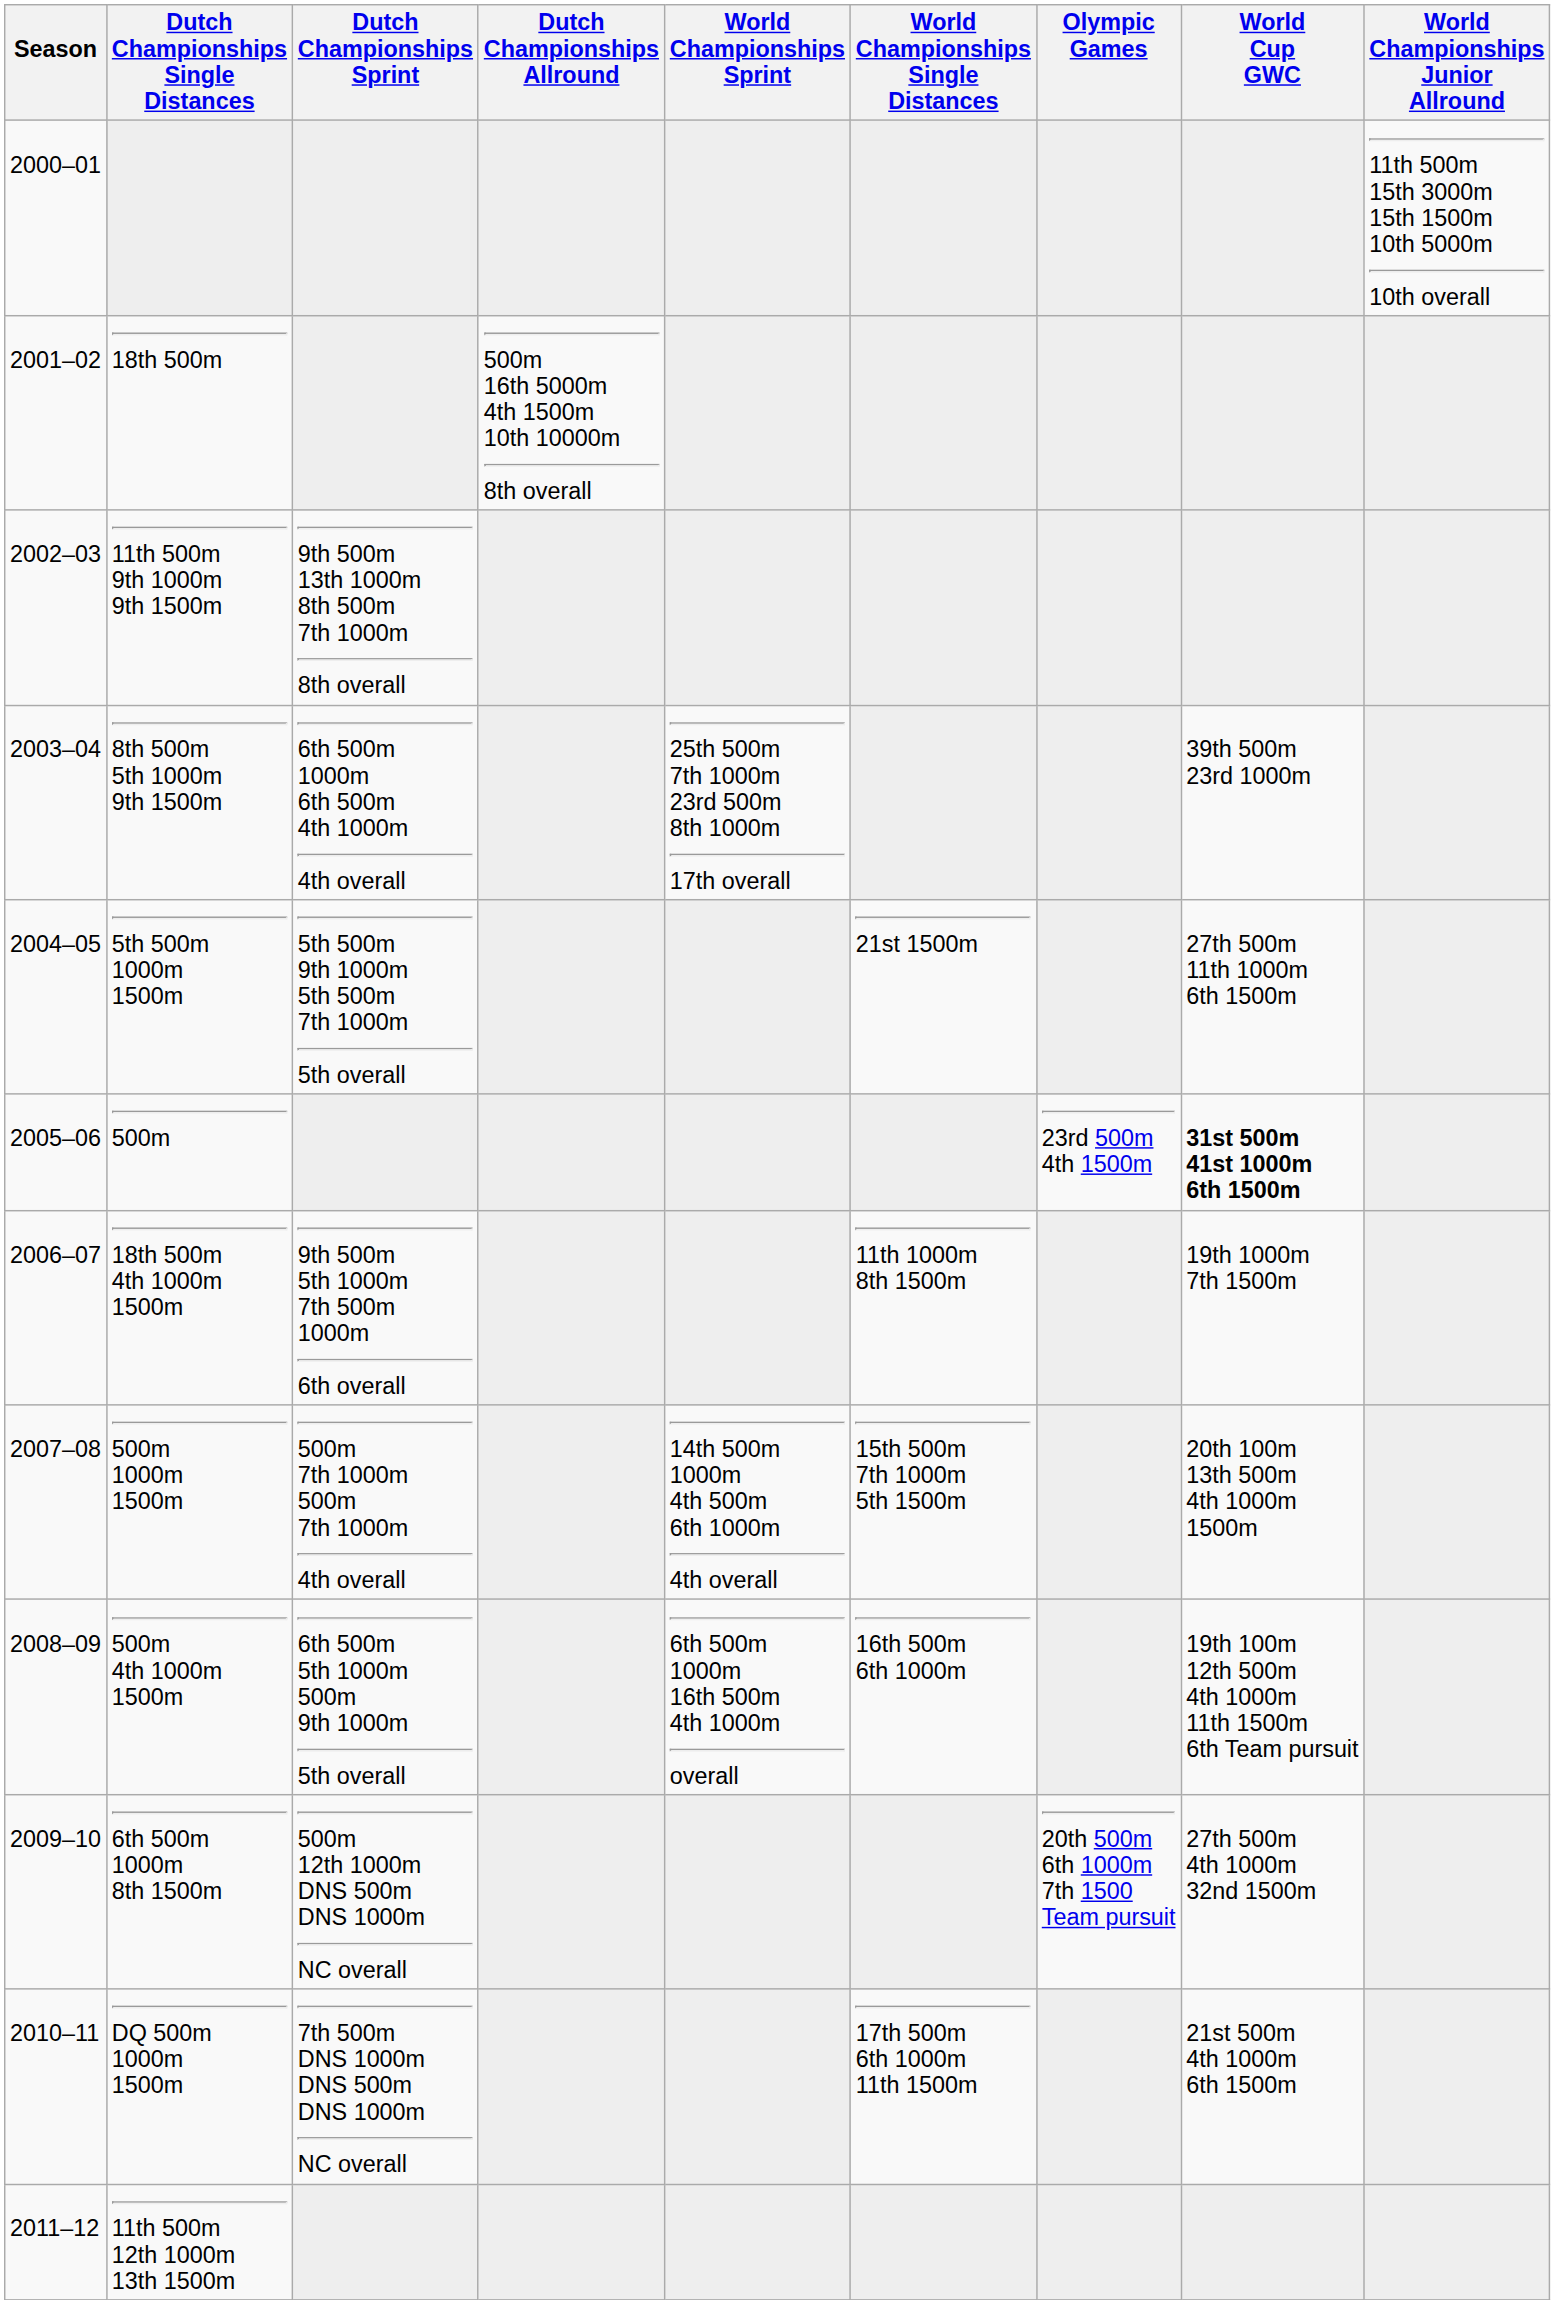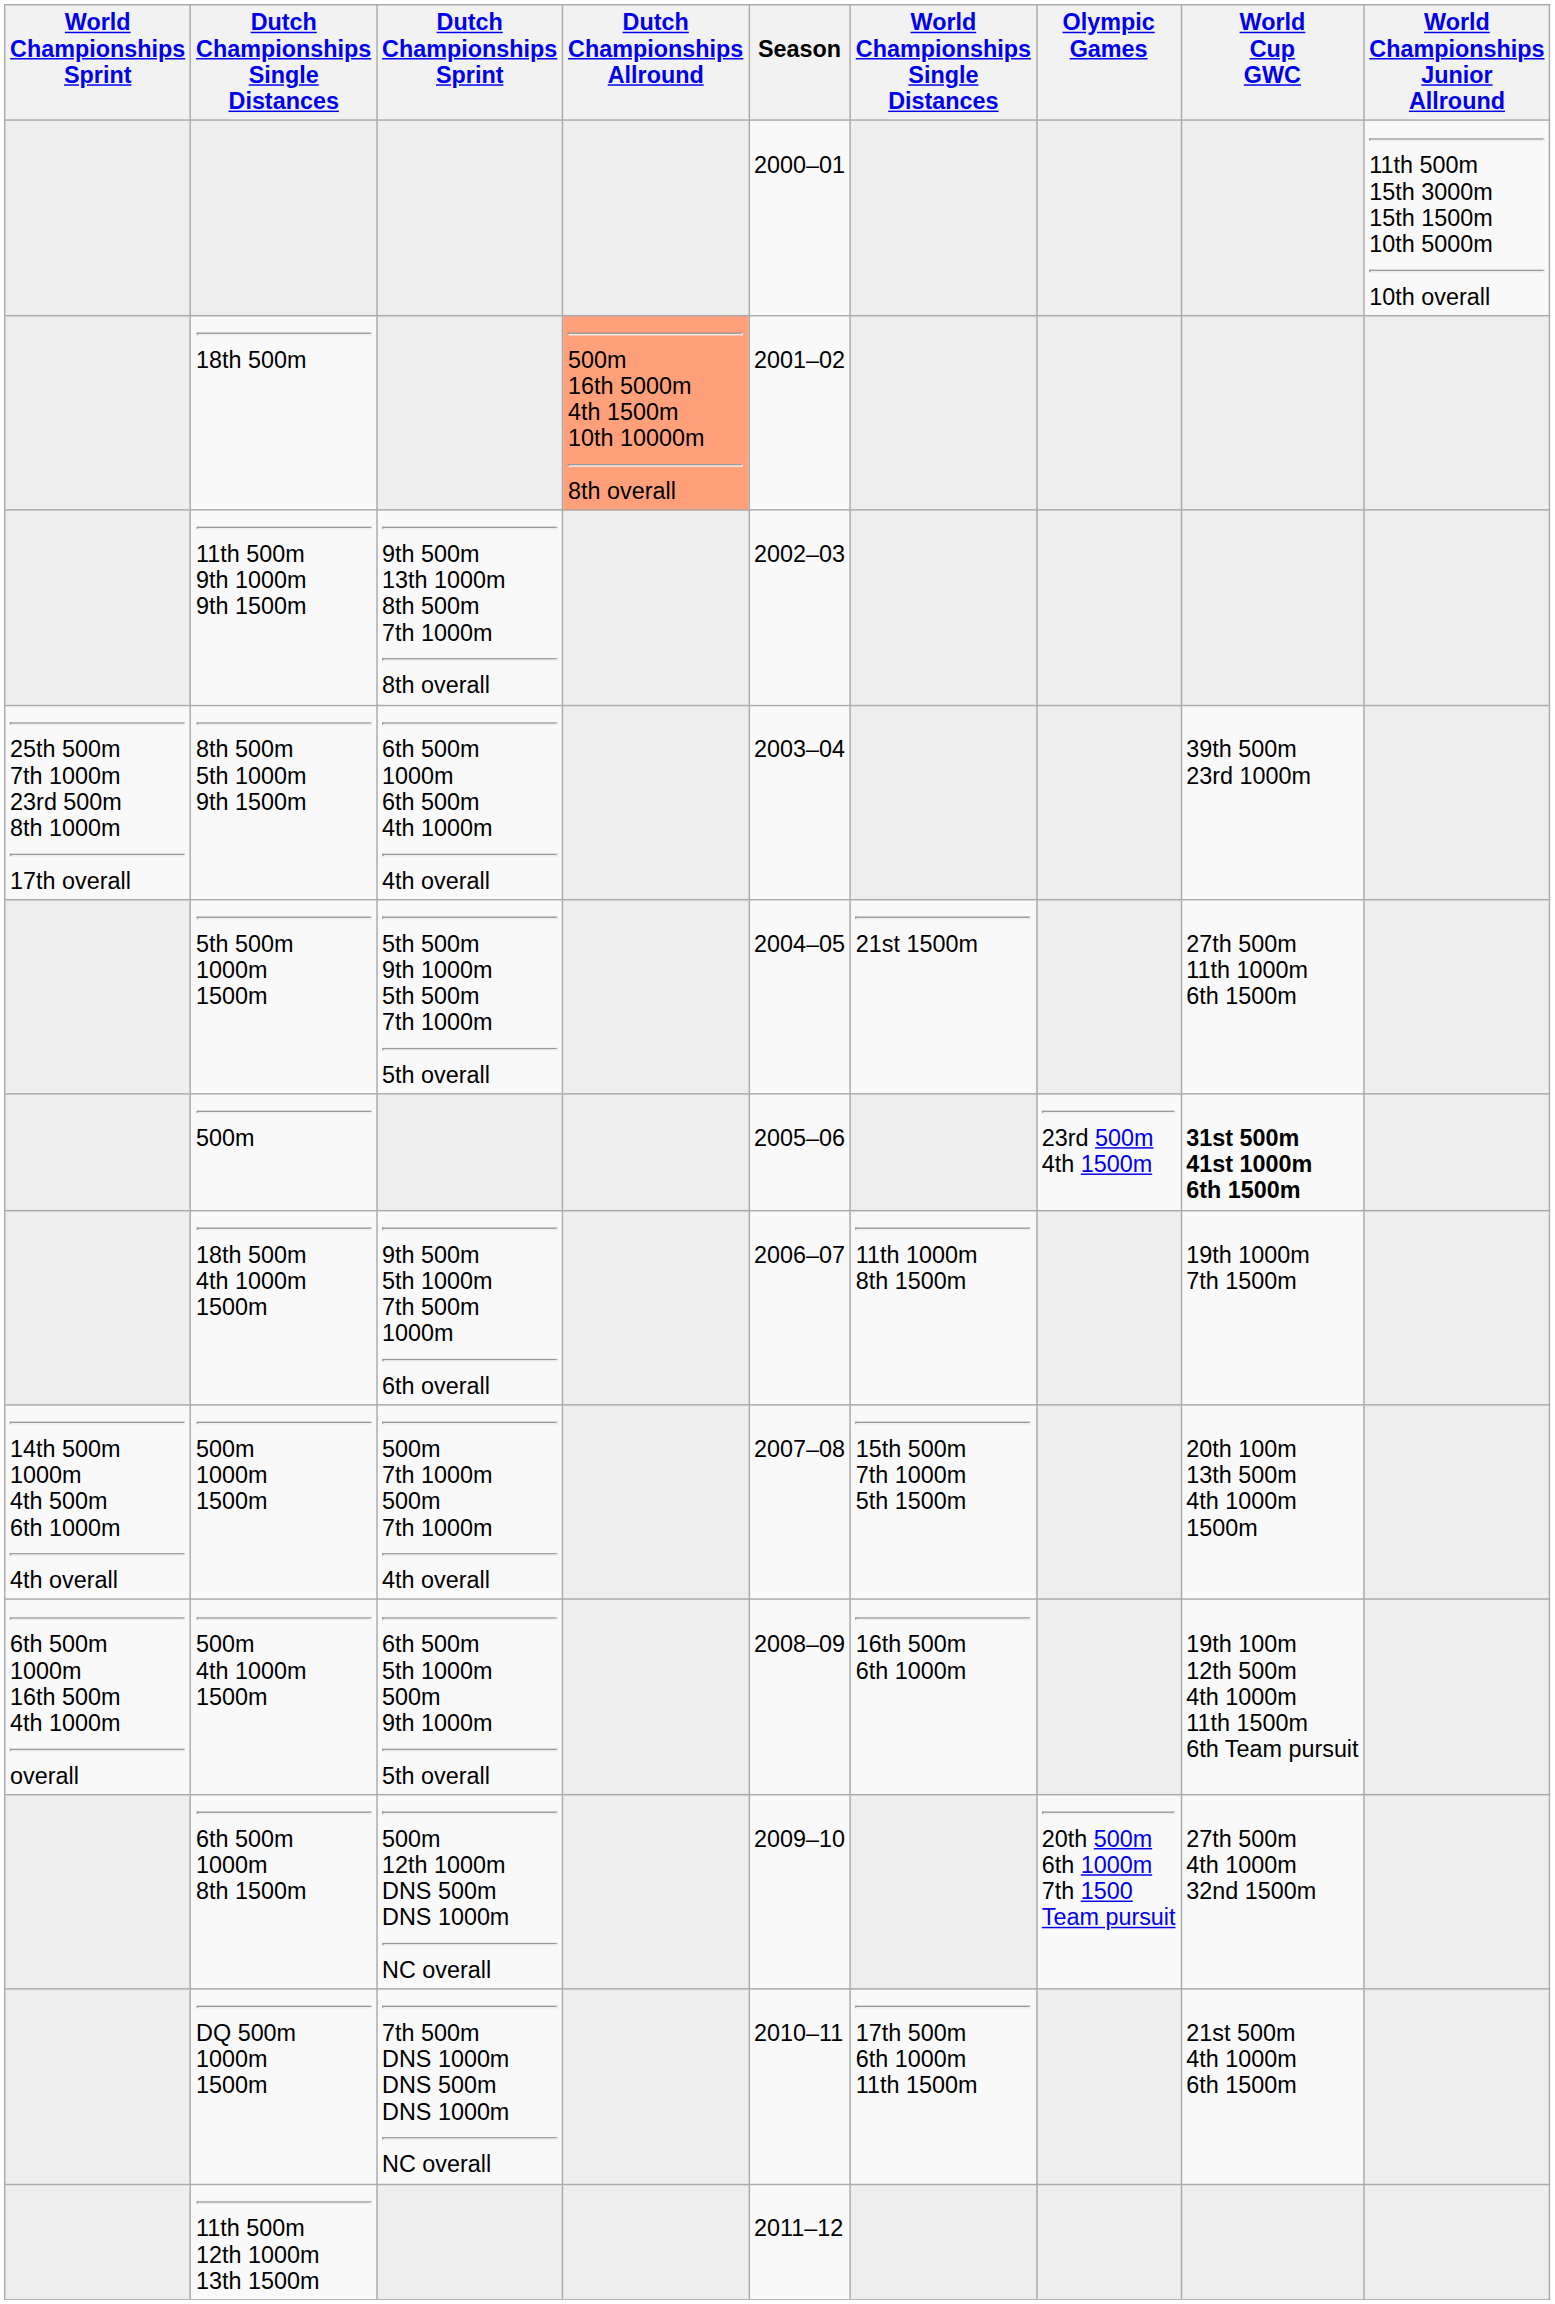columns swapped: Season <-> World Championships Sprint
18th 500m | Dutch Championships Allround: no background -> lightsalmon background
